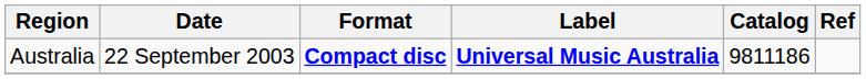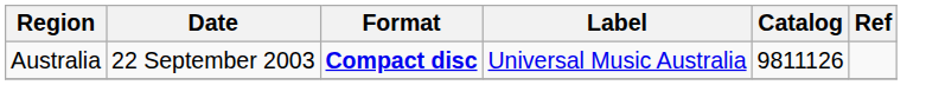Australia | Label: bold -> normal
Australia | Catalog: 9811186 -> 9811126
